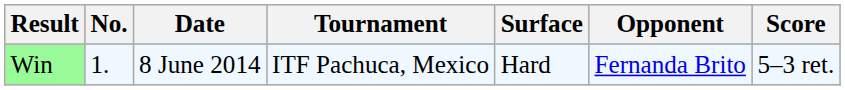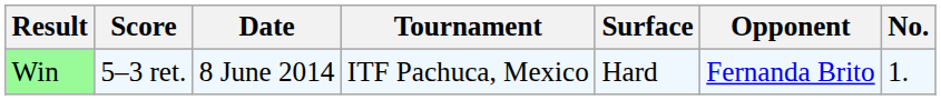columns swapped: No. <-> Score
